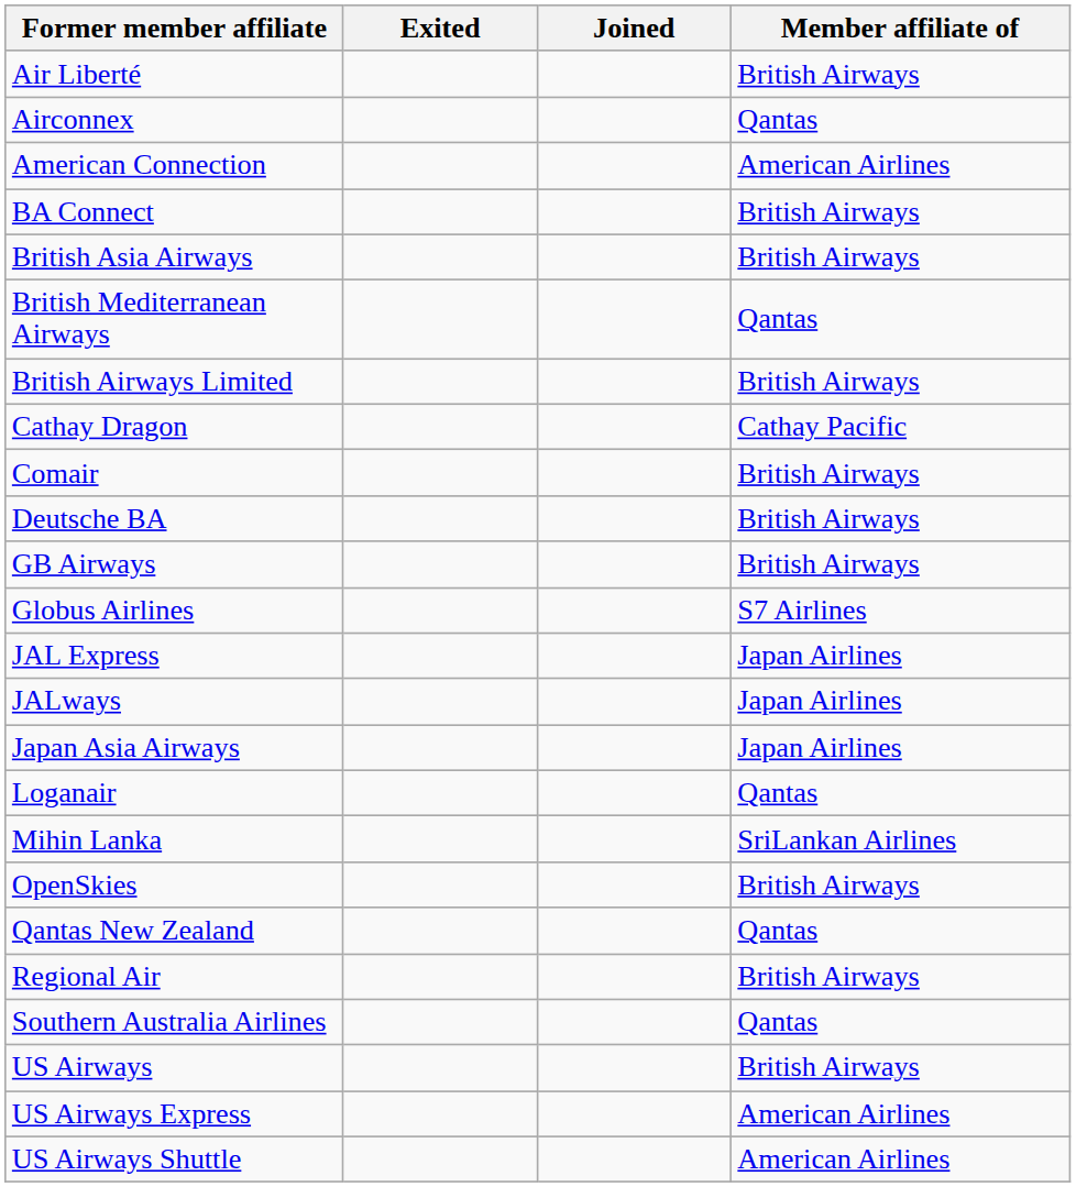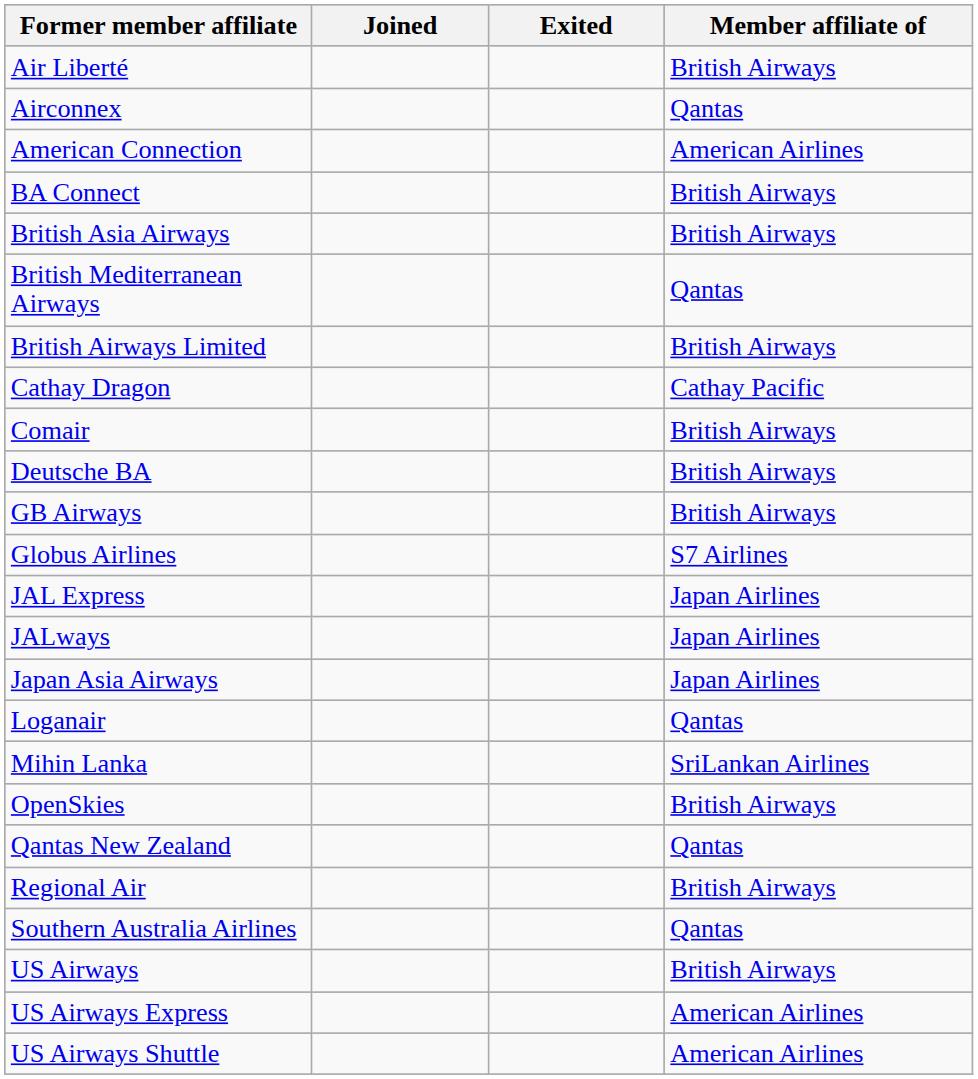columns swapped: Joined <-> Exited
